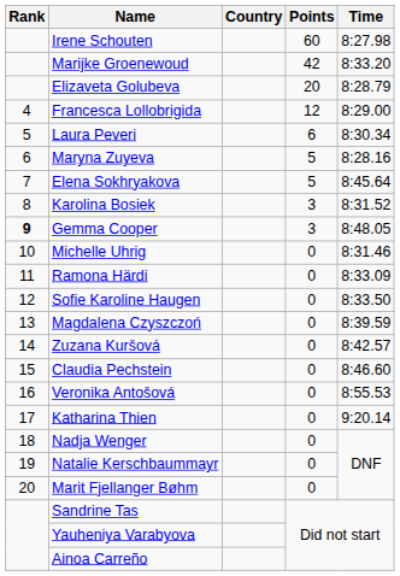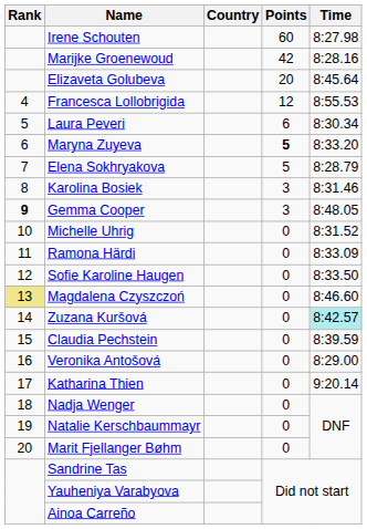Marijke Groenewoud | Time: 8:33.20 -> 8:28.16
Elizaveta Golubeva | Time: 8:28.79 -> 8:45.64
Francesca Lollobrigida | Time: 8:29.00 -> 8:55.53
Maryna Zuyeva | Points: normal -> bold
Maryna Zuyeva | Time: 8:28.16 -> 8:33.20
Elena Sokhryakova | Time: 8:45.64 -> 8:28.79
Karolina Bosiek | Time: 8:31.52 -> 8:31.46
Michelle Uhrig | Time: 8:31.46 -> 8:31.52
Magdalena Czyszczoń | Rank: no background -> khaki background
Magdalena Czyszczoń | Time: 8:39.59 -> 8:46.60
Zuzana Kuršová | Time: no background -> paleturquoise background
Claudia Pechstein | Time: 8:46.60 -> 8:39.59
Veronika Antošová | Time: 8:55.53 -> 8:29.00
